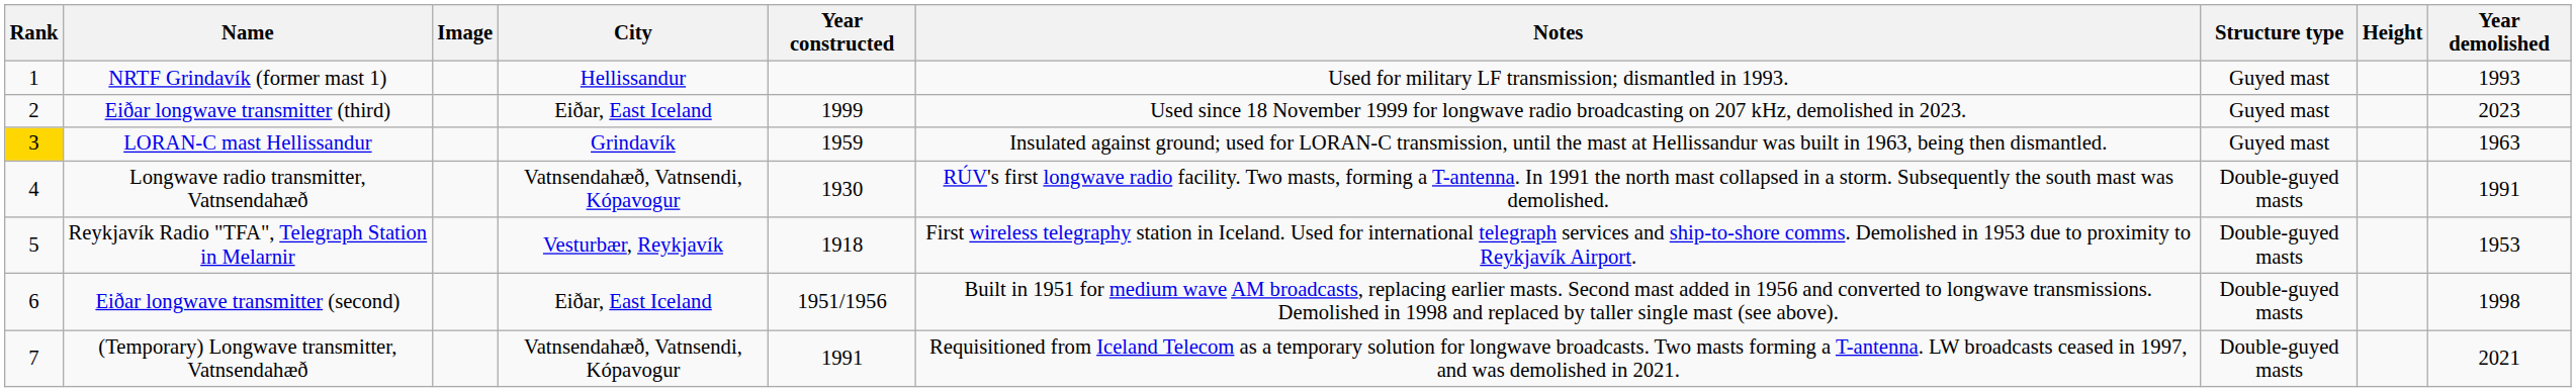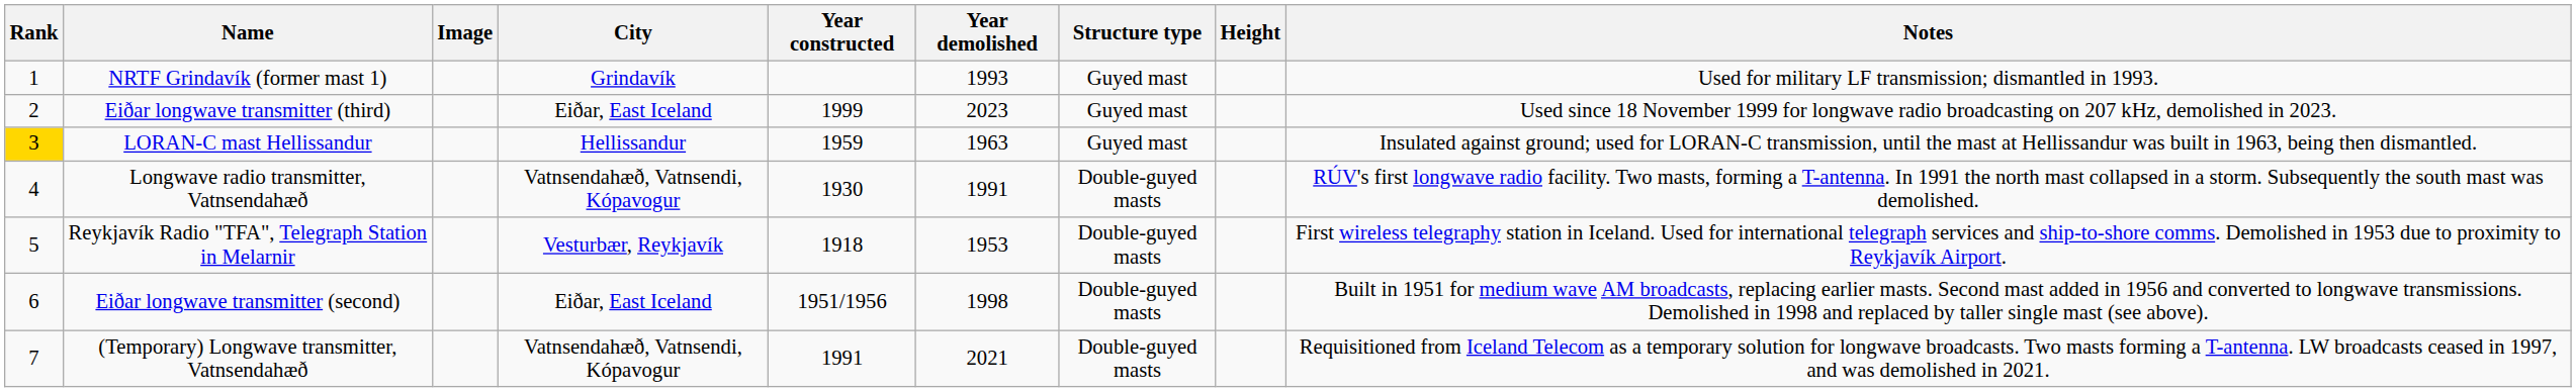columns swapped: Year demolished <-> Notes
NRTF Grindavík (former mast 1) | City: Hellissandur -> Grindavík
LORAN-C mast Hellissandur | City: Grindavík -> Hellissandur
